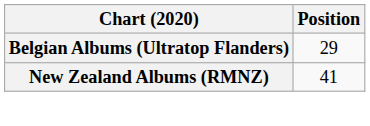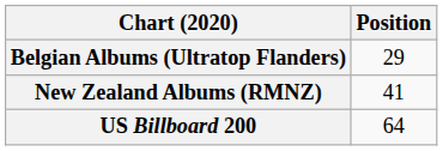+ row: US Billboard 200 | 64
